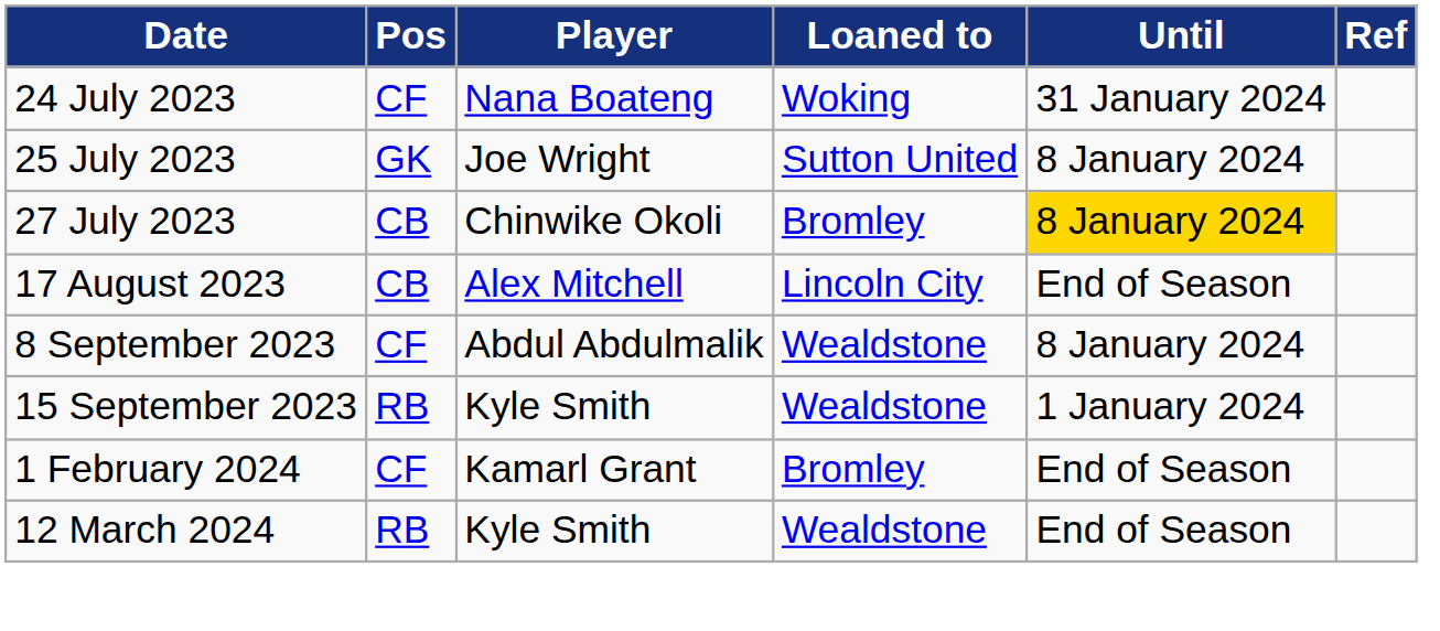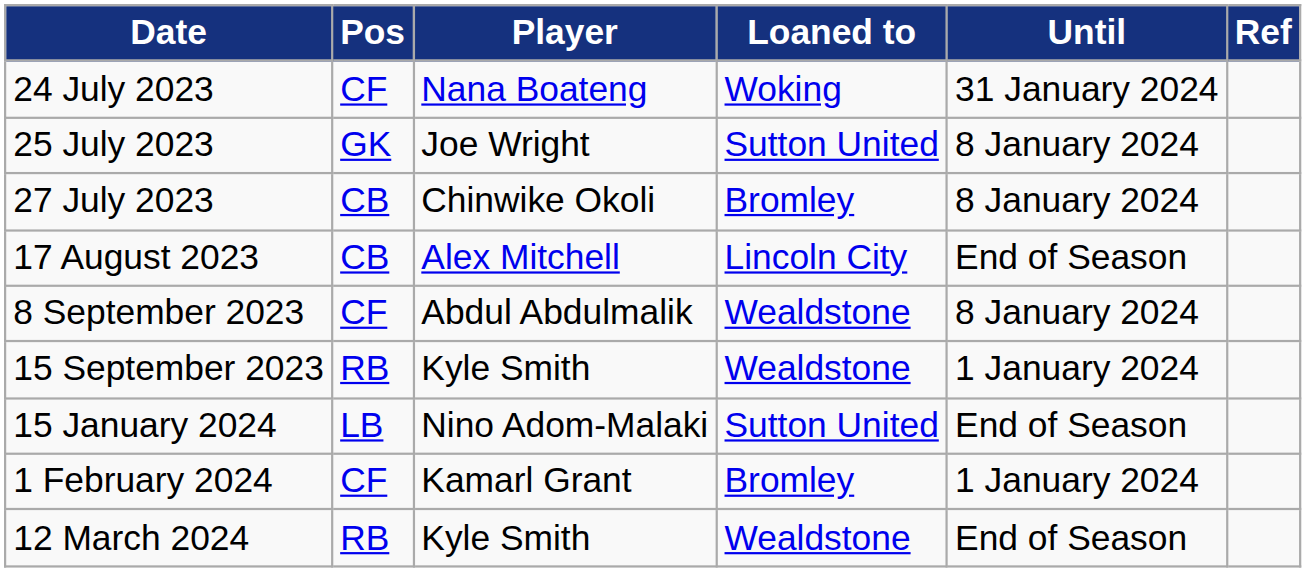27 July 2023 | Until: gold background -> no background
+ row: 15 January 2024 | LB | Nino Adom-Malaki | Sutton United | End of Season
1 February 2024 | Until: End of Season -> 1 January 2024
